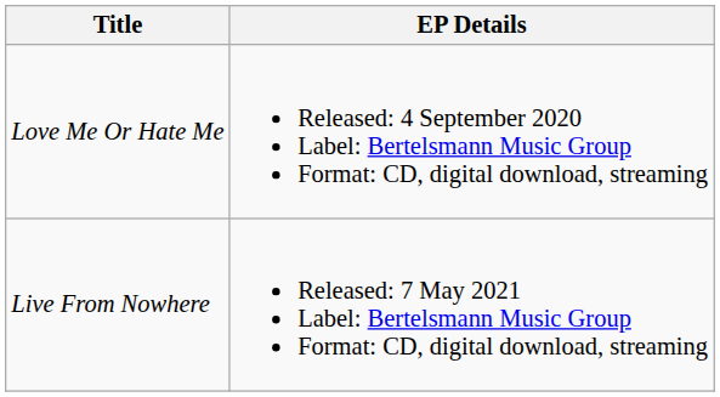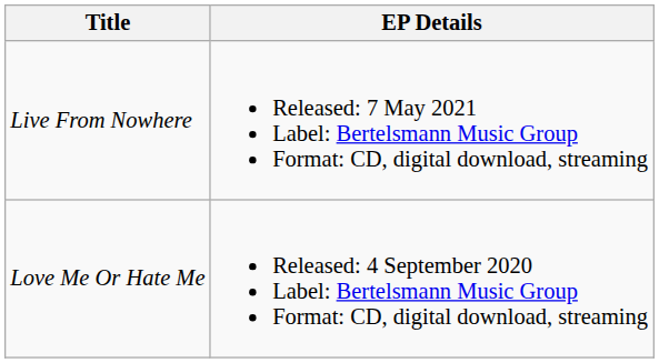rows swapped: Love Me Or Hate Me <-> Live From Nowhere
